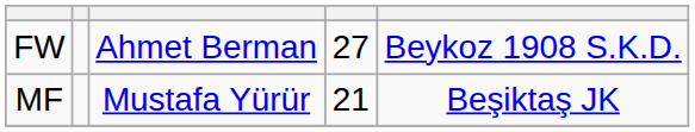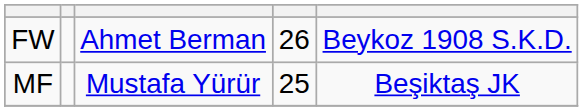FW | column 4: 27 -> 26
MF | column 4: 21 -> 25
